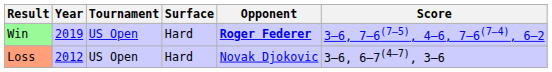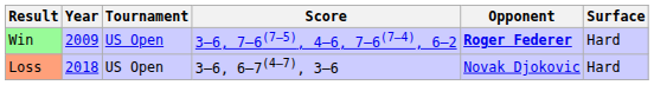columns swapped: Surface <-> Score
Win | Year: 2019 -> 2009
Loss | Year: 2012 -> 2018
